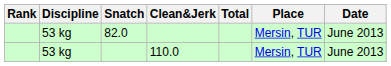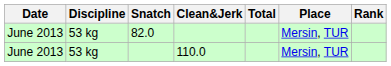columns swapped: Rank <-> Date
